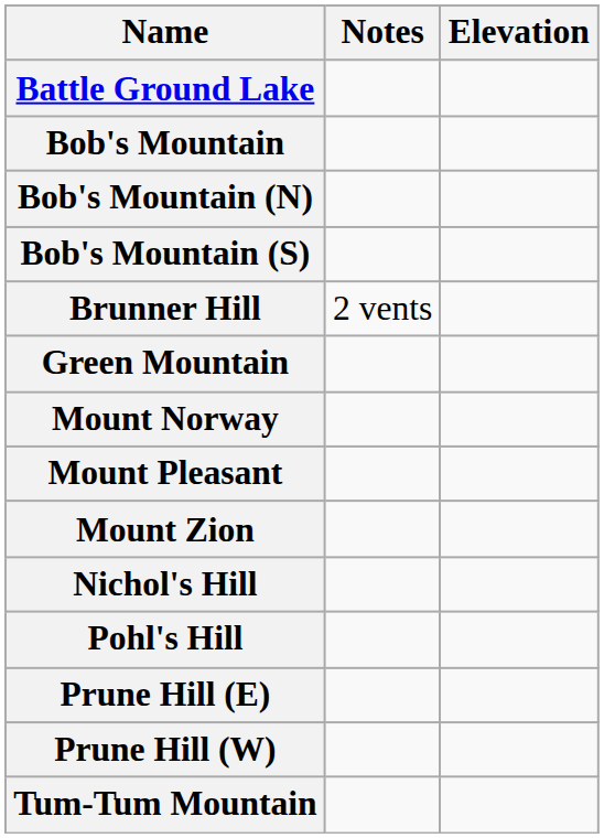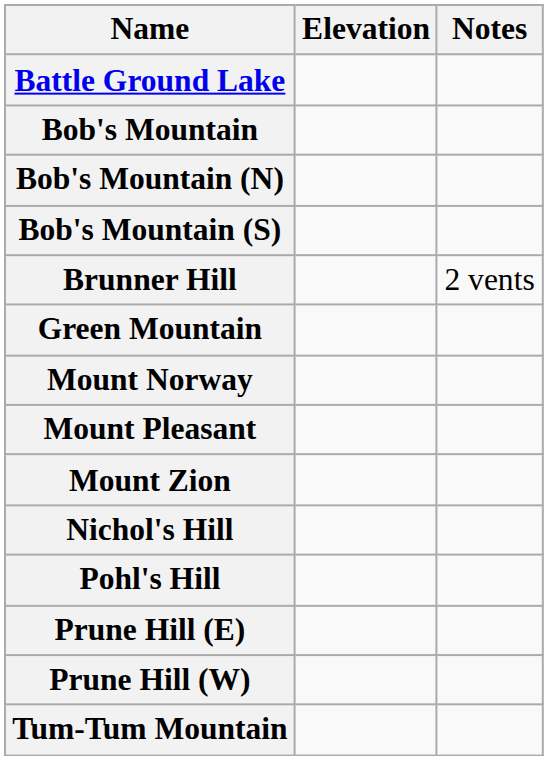columns swapped: Elevation <-> Notes
